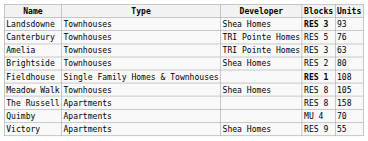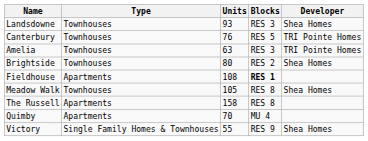columns swapped: Units <-> Developer
Landsdowne | Blocks: bold -> normal
Fieldhouse | Type: Single Family Homes & Townhouses -> Apartments
Victory | Type: Apartments -> Single Family Homes & Townhouses
